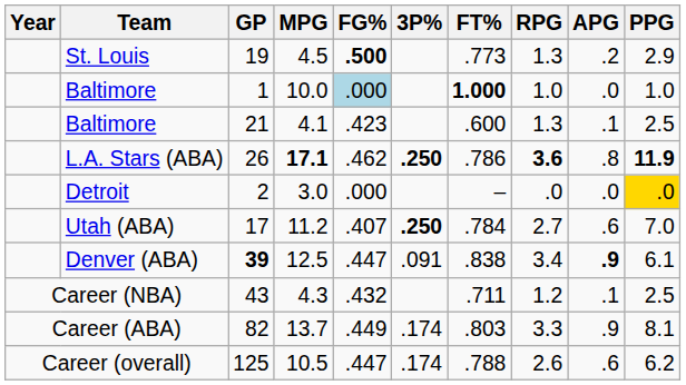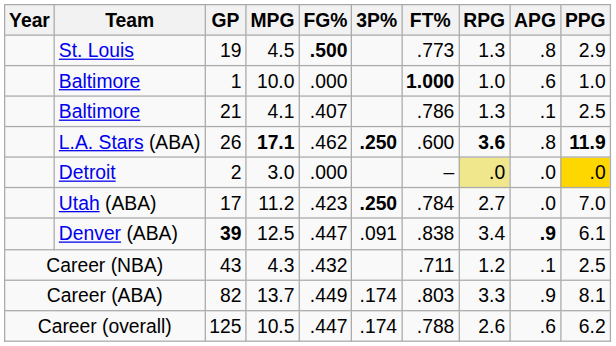St. Louis | APG: .2 -> .8
Baltimore / 1 | FG%: lightblue background -> no background
Baltimore / 1 | APG: .0 -> .6
Baltimore / 21 | FG%: .423 -> .407
Baltimore / 21 | FT%: .600 -> .786
L.A. Stars (ABA) | FT%: .786 -> .600
Detroit | RPG: no background -> khaki background
Utah (ABA) | FG%: .407 -> .423
Utah (ABA) | APG: .6 -> .0
